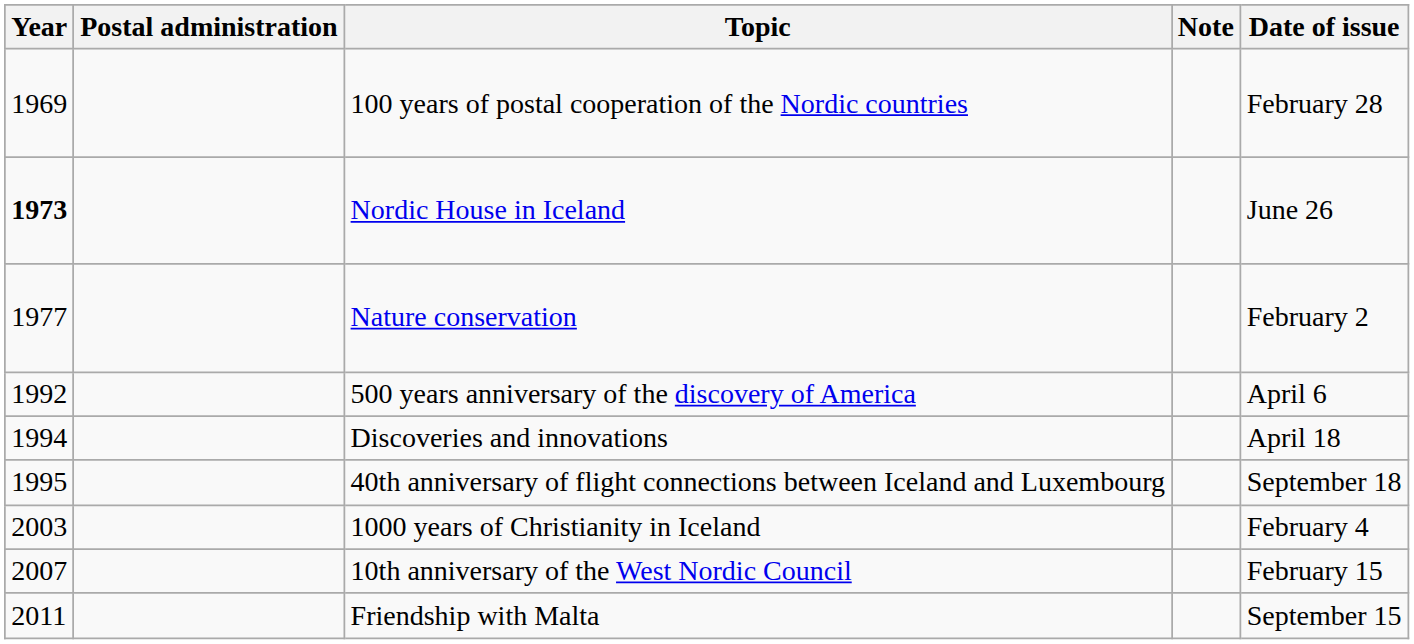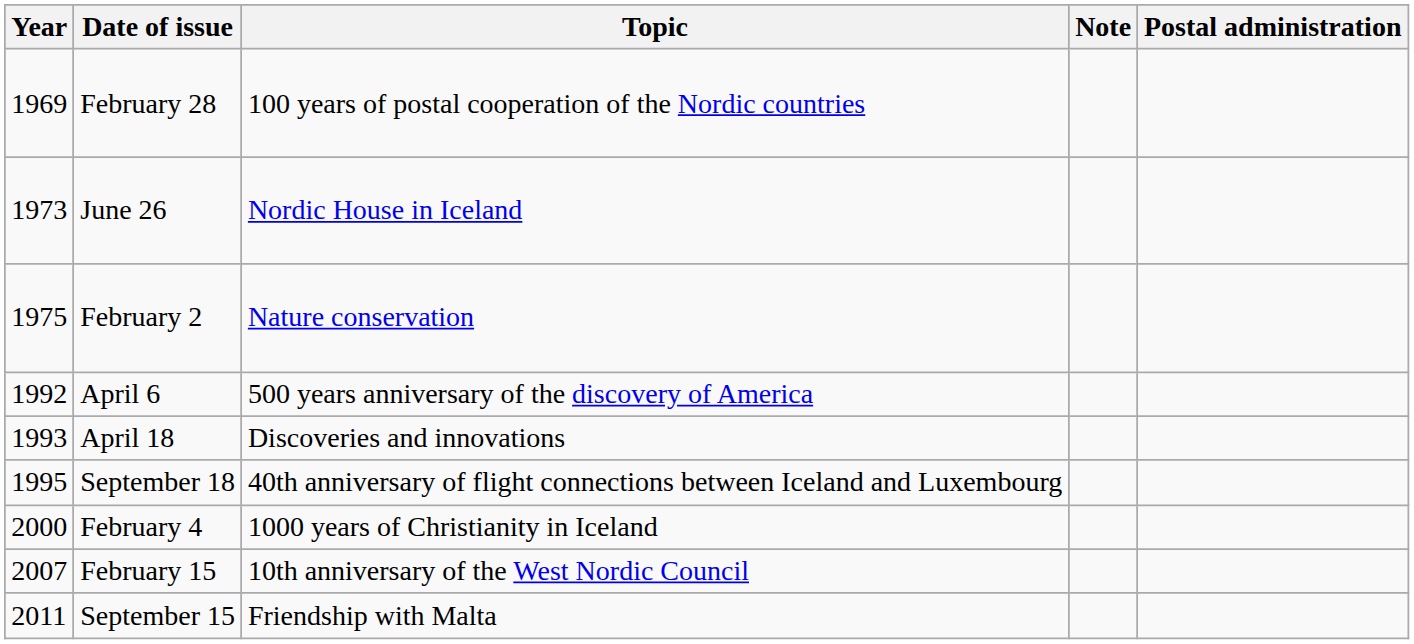columns swapped: Postal administration <-> Date of issue
Nordic House in Iceland | Year: bold -> normal
Nature conservation | Year: 1977 -> 1975
Discoveries and innovations | Year: 1994 -> 1993
1000 years of Christianity in Iceland | Year: 2003 -> 2000
